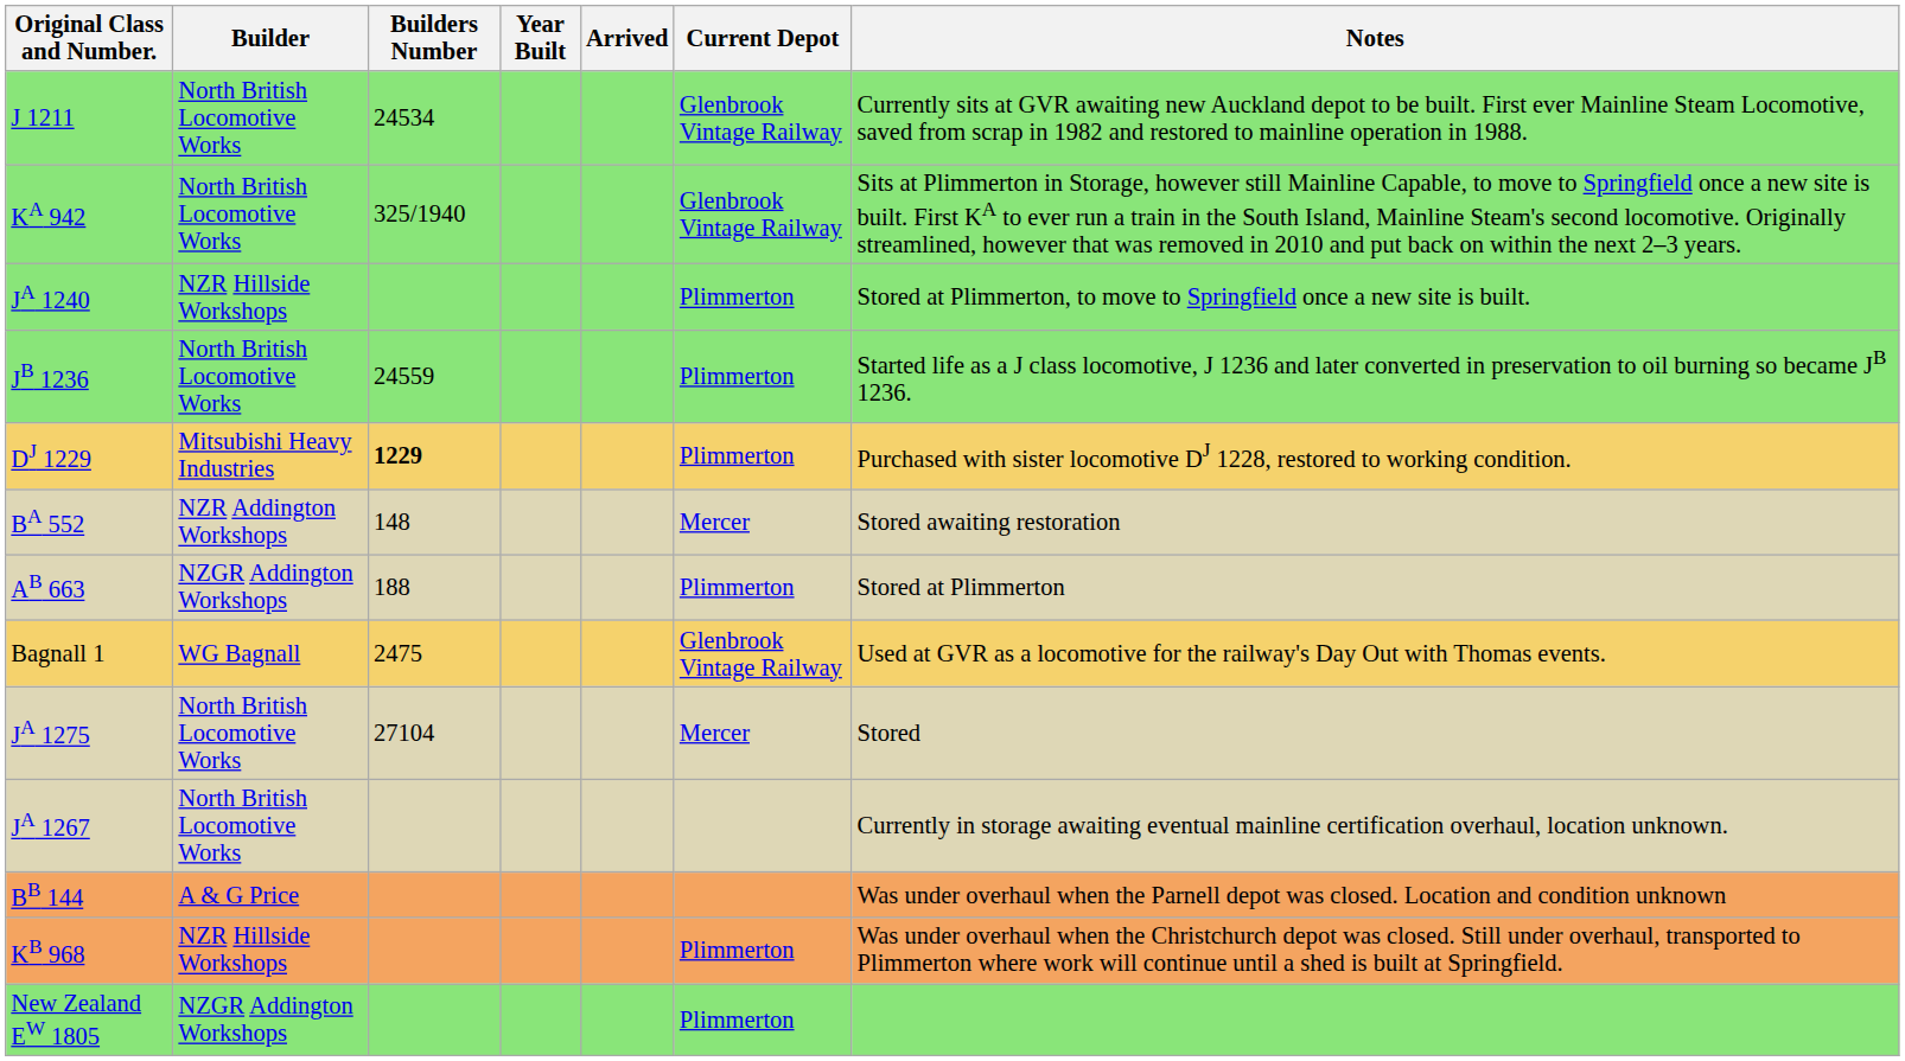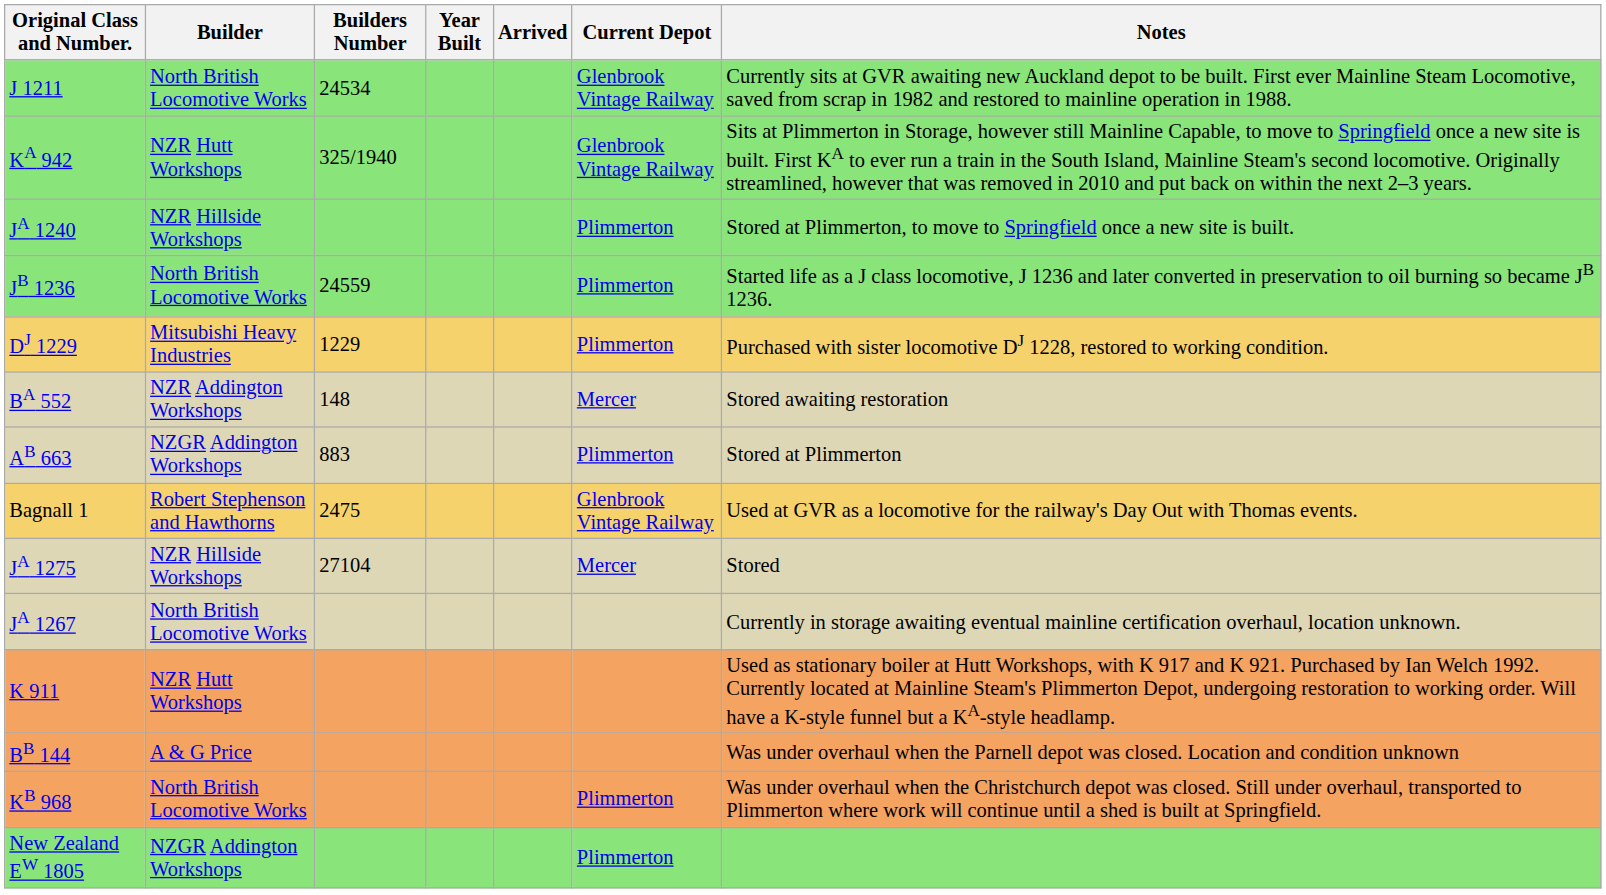KA 942 | Builder: North British Locomotive Works -> NZR Hutt Workshops
DJ 1229 | Builders Number: bold -> normal
AB 663 | Builders Number: 188 -> 883
Bagnall 1 | Builder: WG Bagnall -> Robert Stephenson and Hawthorns
JA 1275 | Builder: North British Locomotive Works -> NZR Hillside Workshops
+ row: K 911 | NZR Hutt Workshops | Used as stationary boiler at Hutt Workshops, with K 917 and K 921. Purchased by Ian Welch 1992. Currently located at Mainline Steam's Plimmerton Depot, undergoing restoration to working order. Will have a K-style funnel but a KA-style headlamp.
KB 968 | Builder: NZR Hillside Workshops -> North British Locomotive Works
